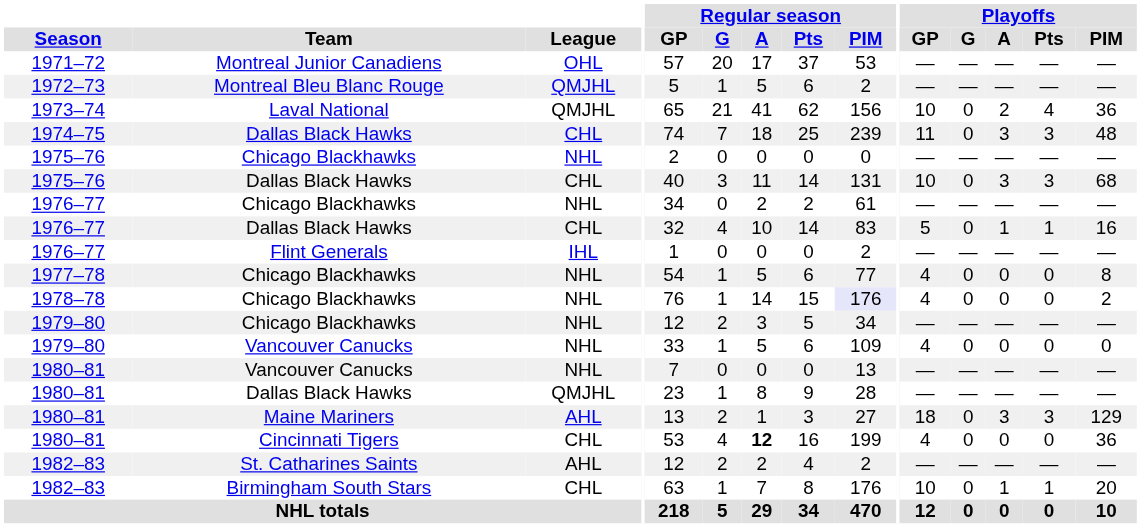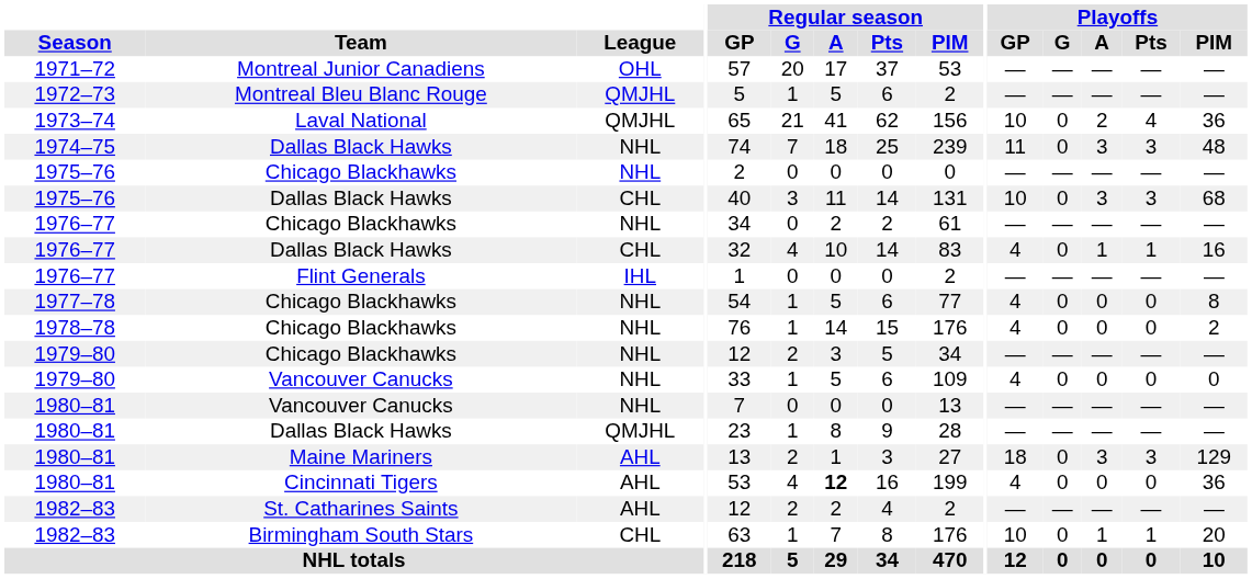1974–75 | League: CHL -> NHL
1976–77 / Dallas Black Hawks | Playoffs / GP: 5 -> 4
1978–78 | Regular season / PIM: lavender background -> no background
1980–81 / Cincinnati Tigers | League: CHL -> AHL
